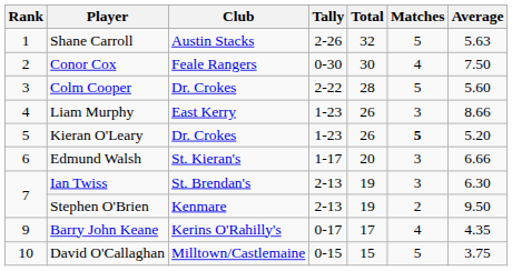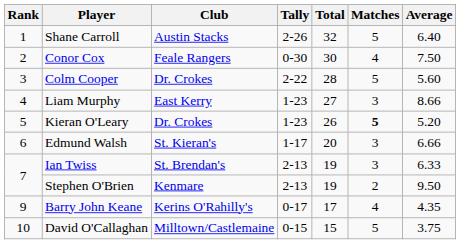Shane Carroll | Average: 5.63 -> 6.40
Liam Murphy | Total: 26 -> 27
Ian Twiss | Average: 6.30 -> 6.33
